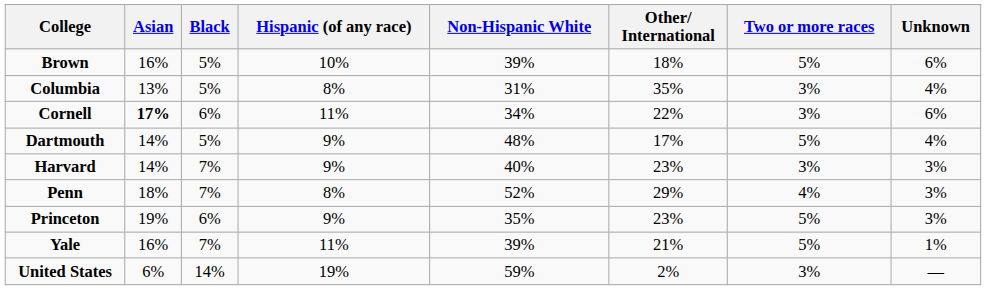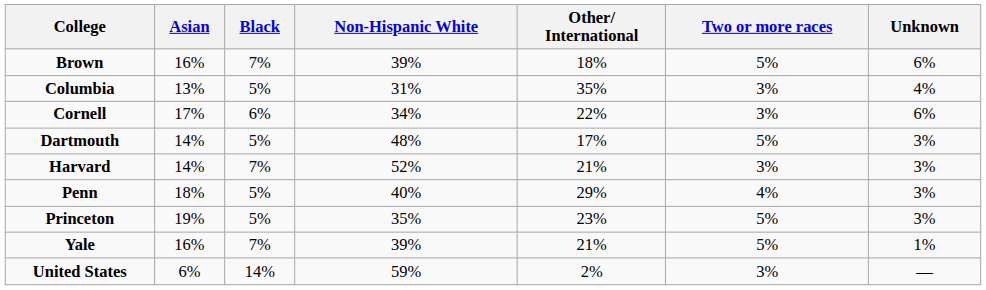- column: Hispanic (of any race) | 10% | 8% | 11% | 9% | 9% | 8% | 9% | 11% | 19%
Brown | Black: 5% -> 7%
Cornell | Asian: bold -> normal
Dartmouth | Unknown: 4% -> 3%
Harvard | Non-Hispanic White: 40% -> 52%
Harvard | Other/ International: 23% -> 21%
Penn | Black: 7% -> 5%
Penn | Non-Hispanic White: 52% -> 40%
Princeton | Black: 6% -> 5%
